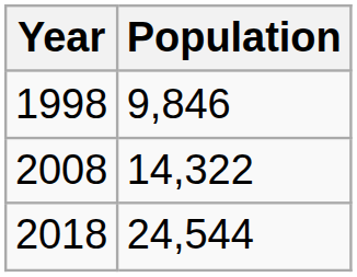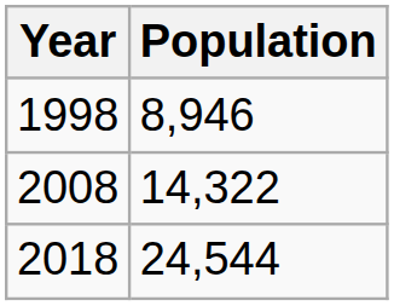1998 | Population: 9,846 -> 8,946
